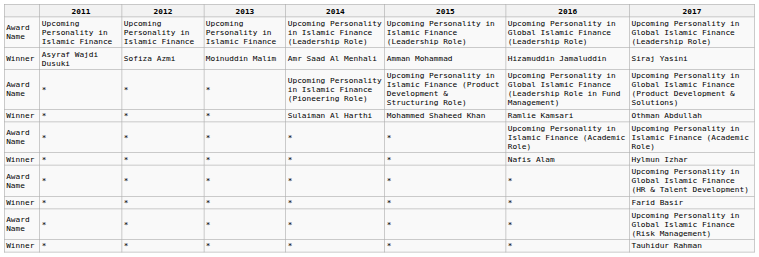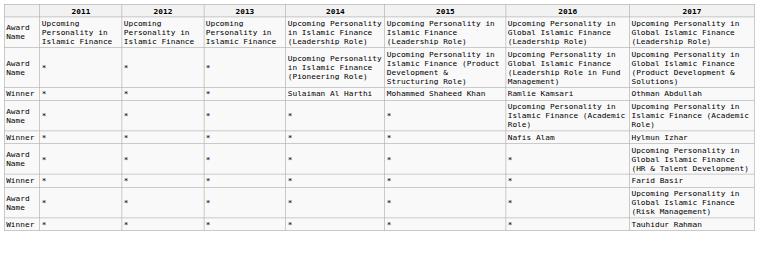- row: Winner | Asyraf Wajdi Dusuki | Sofiza Azmi | Moinuddin Malim | Amr Saad Al Menhali | Amman Mohammad | Hizamuddin Jamaluddin | Siraj Yasini
